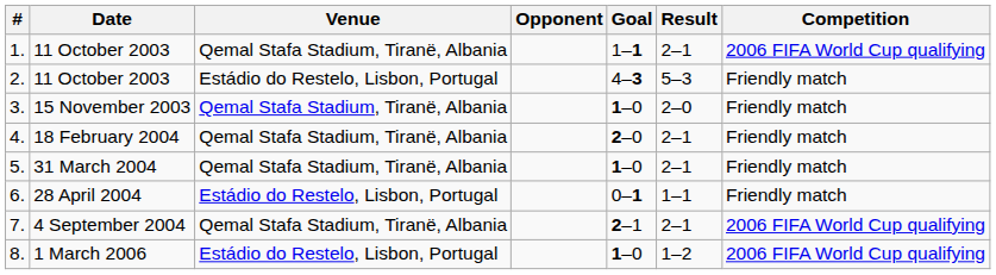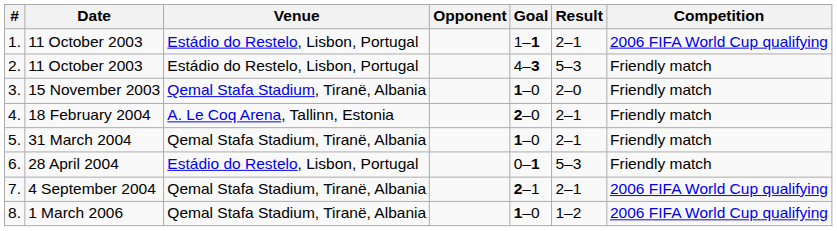1. | Venue: Qemal Stafa Stadium, Tiranë, Albania -> Estádio do Restelo, Lisbon, Portugal
4. | Venue: Qemal Stafa Stadium, Tiranë, Albania -> A. Le Coq Arena, Tallinn, Estonia
6. | Result: 1–1 -> 5–3
8. | Venue: Estádio do Restelo, Lisbon, Portugal -> Qemal Stafa Stadium, Tiranë, Albania
